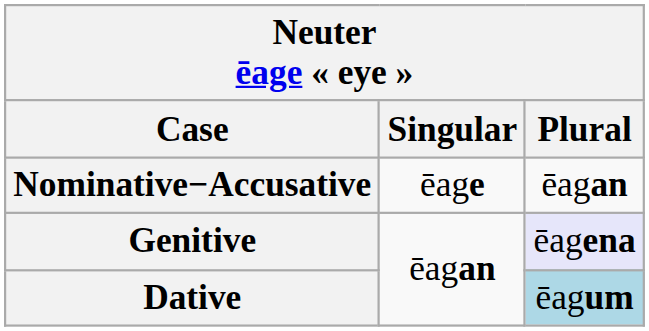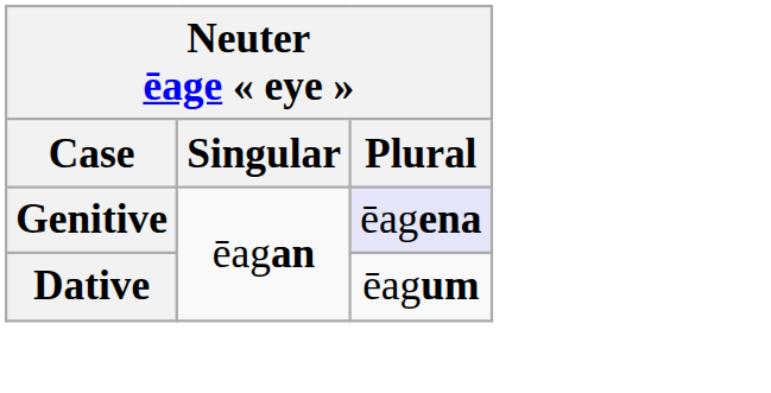- row: Nominative−Accusative | ēage | ēagan
Dative | Plural: lightblue background -> no background
